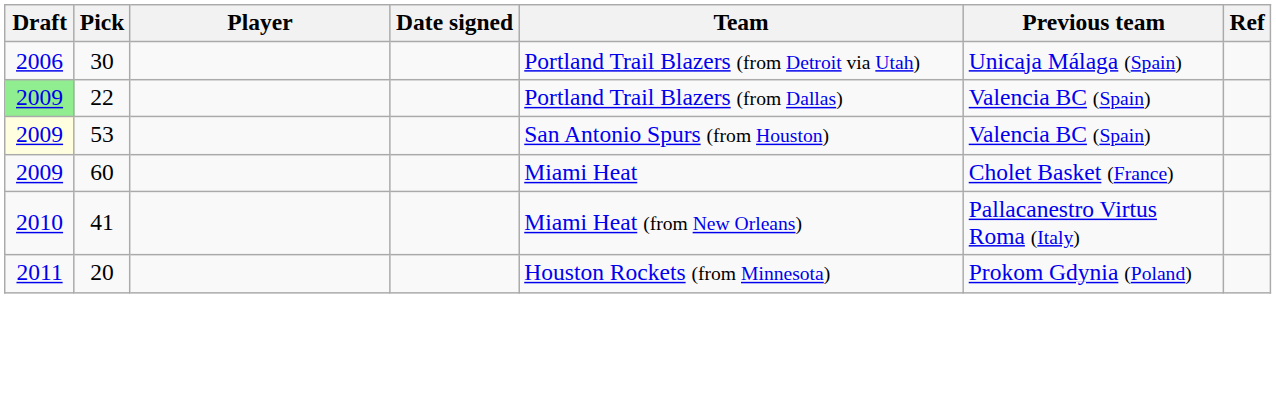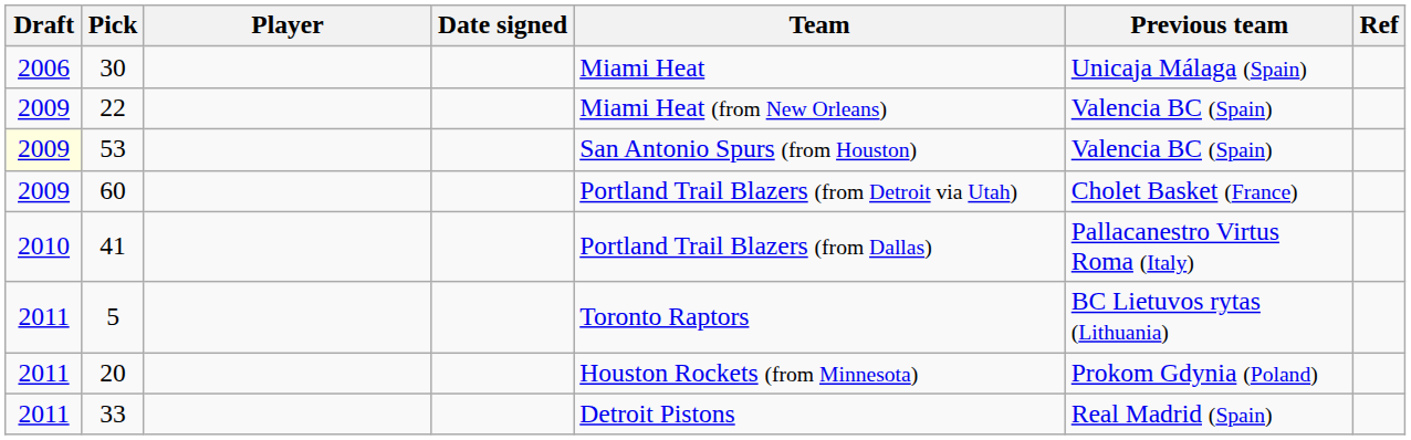30 | Team: Portland Trail Blazers (from Detroit via Utah) -> Miami Heat
22 | Draft: lightgreen background -> no background
22 | Team: Portland Trail Blazers (from Dallas) -> Miami Heat (from New Orleans)
60 | Team: Miami Heat -> Portland Trail Blazers (from Detroit via Utah)
41 | Team: Miami Heat (from New Orleans) -> Portland Trail Blazers (from Dallas)
+ row: 2011 | 5 | Toronto Raptors | BC Lietuvos rytas (Lithuania)
+ row: 2011 | 33 | Detroit Pistons | Real Madrid (Spain)
